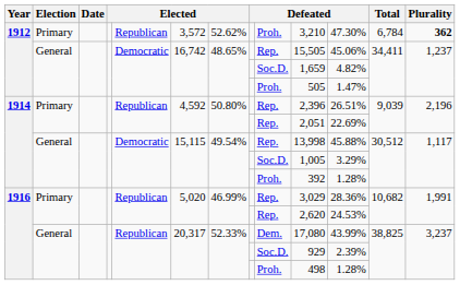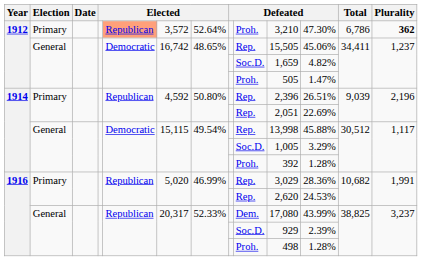1912 / Primary | column 5: no background -> lightsalmon background
1912 / Primary | column 7: 52.62% -> 52.64%
1912 / Primary | Total: 6,784 -> 6,786
